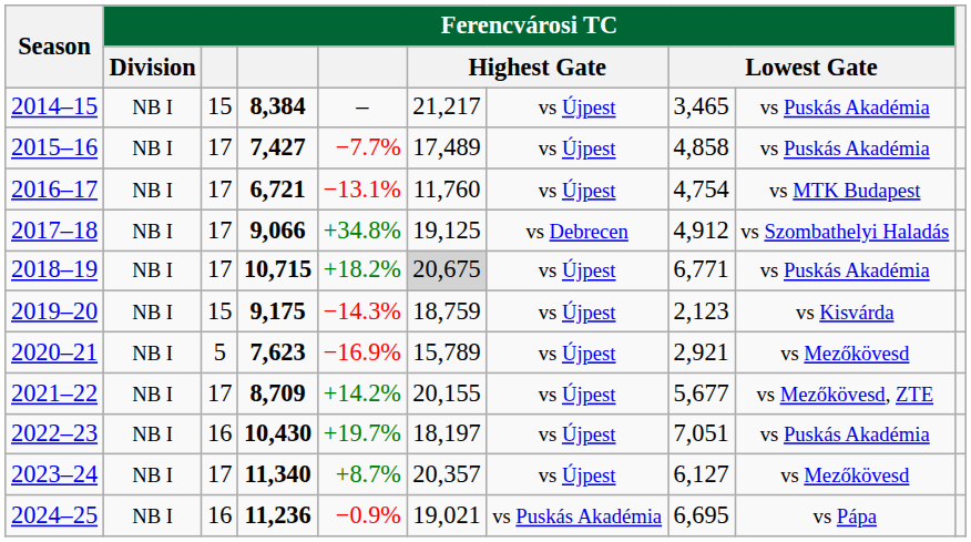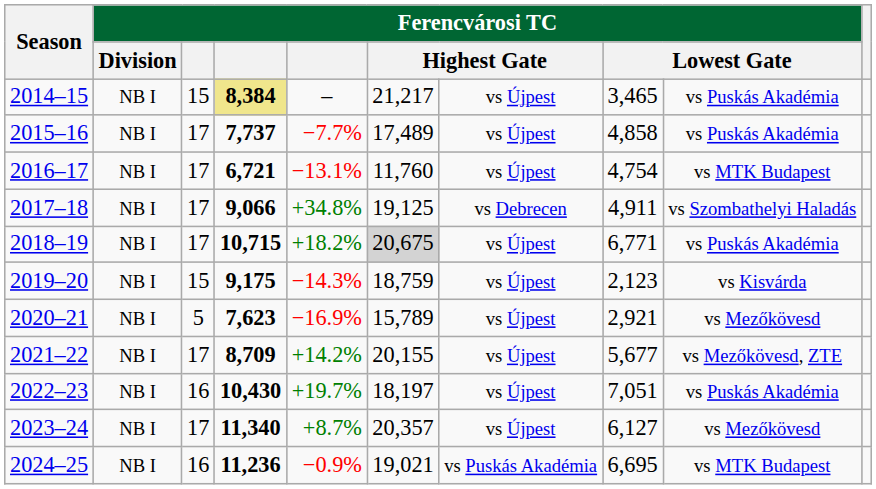2014–15 | column 4: no background -> khaki background
2015–16 | column 4: 7,427 -> 7,737
2017–18 | column 8: 4,912 -> 4,911
2024–25 | column 9: vs Pápa -> vs MTK Budapest
